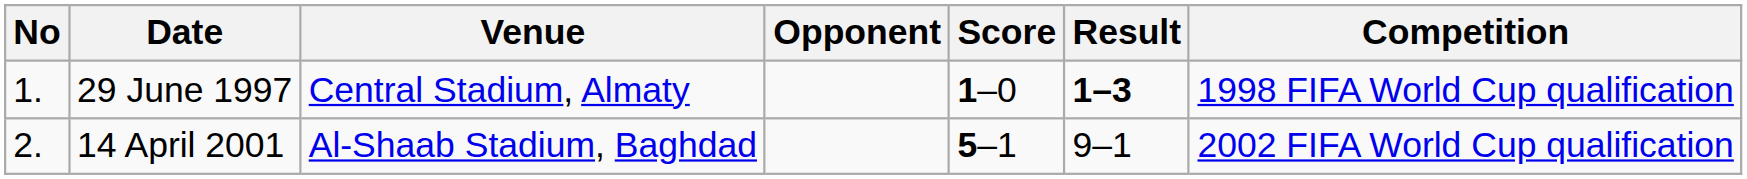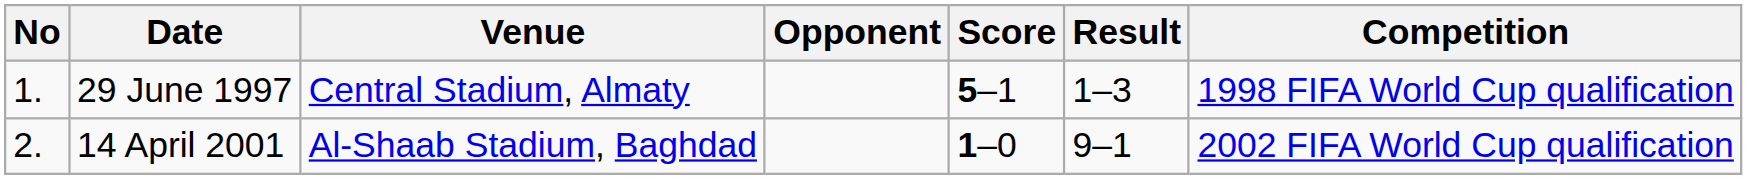29 June 1997 | Score: 1–0 -> 5–1
29 June 1997 | Result: bold -> normal
14 April 2001 | Score: 5–1 -> 1–0
